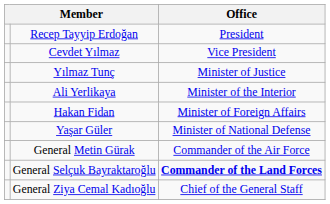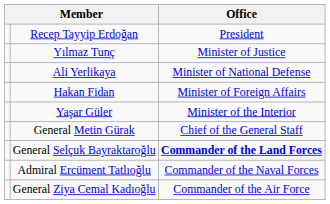- row: Cevdet Yılmaz | Vice President
Ali Yerlikaya | Office: Minister of the Interior -> Minister of National Defense
Yaşar Güler | Office: Minister of National Defense -> Minister of the Interior
General Metin Gürak | Office: Commander of the Air Force -> Chief of the General Staff
+ row: Admiral Ercüment Tatlıoğlu | Commander of the Naval Forces
General Ziya Cemal Kadıoğlu | Office: Chief of the General Staff -> Commander of the Air Force
